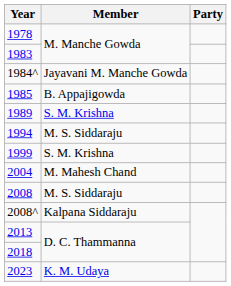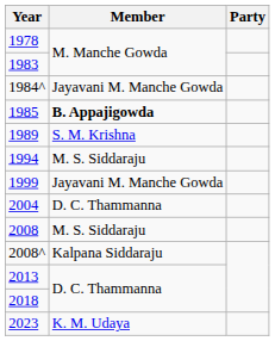1985 | Member: normal -> bold
1999 | Member: S. M. Krishna -> Jayavani M. Manche Gowda
2004 | Member: M. Mahesh Chand -> D. C. Thammanna
